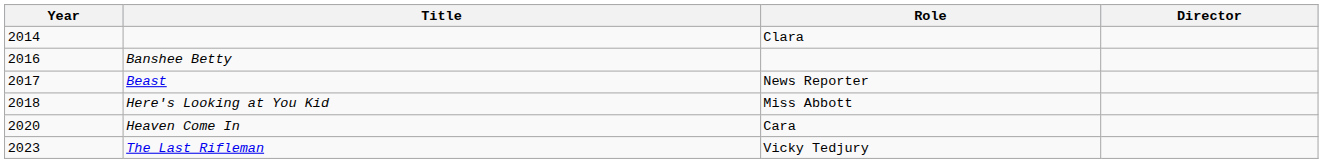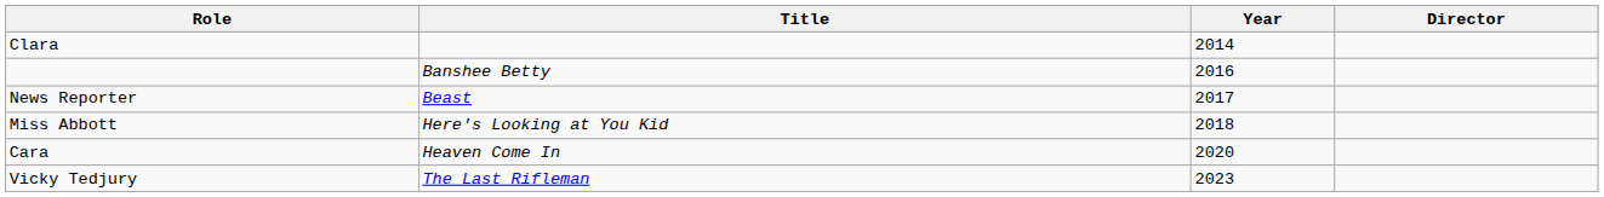columns swapped: Year <-> Role
